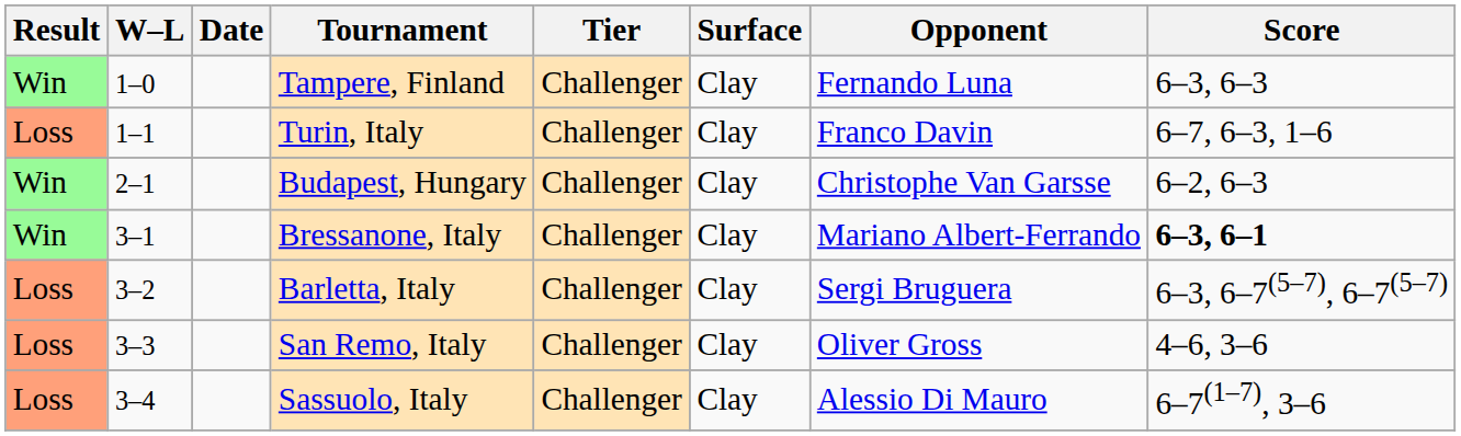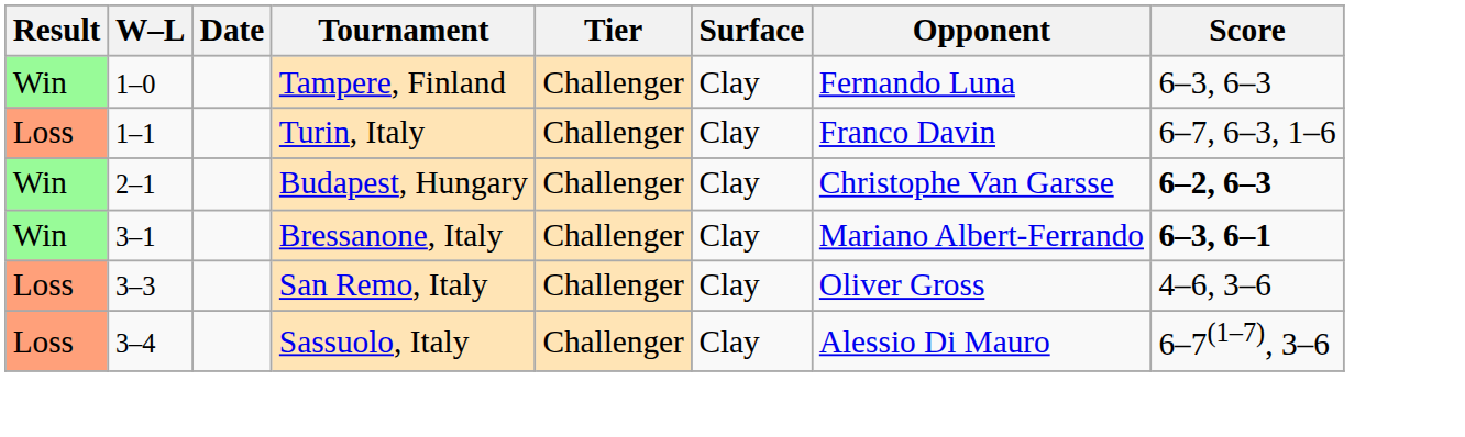Budapest, Hungary | Score: normal -> bold
- row: Loss | 3–2 | Barletta, Italy | Challenger | Clay | Sergi Bruguera | 6–3, 6–7(5–7), 6–7(5–7)
